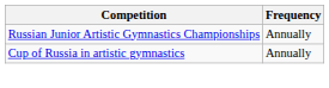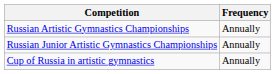+ row: Russian Artistic Gymnastics Championships | Annually
